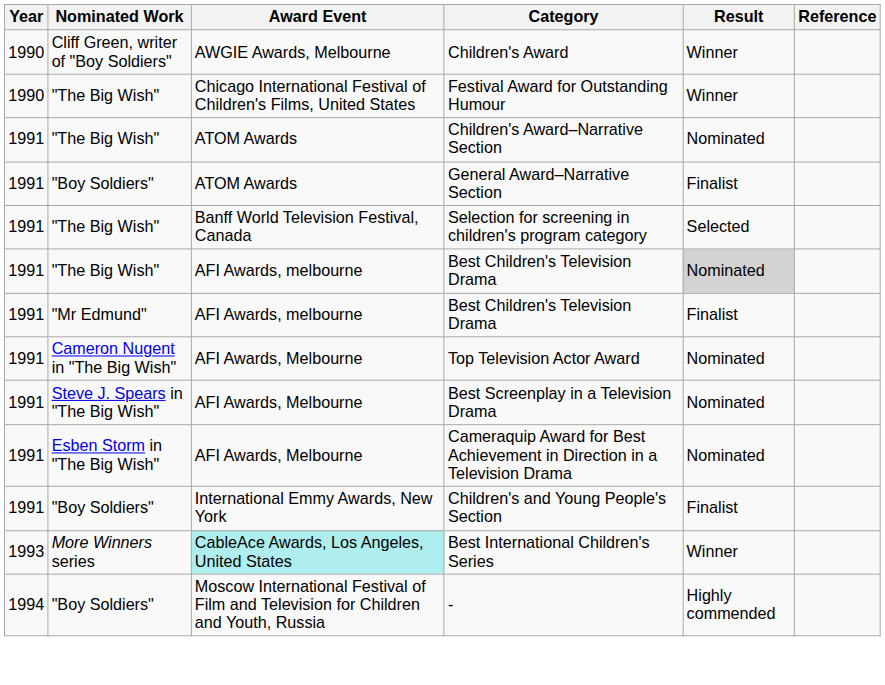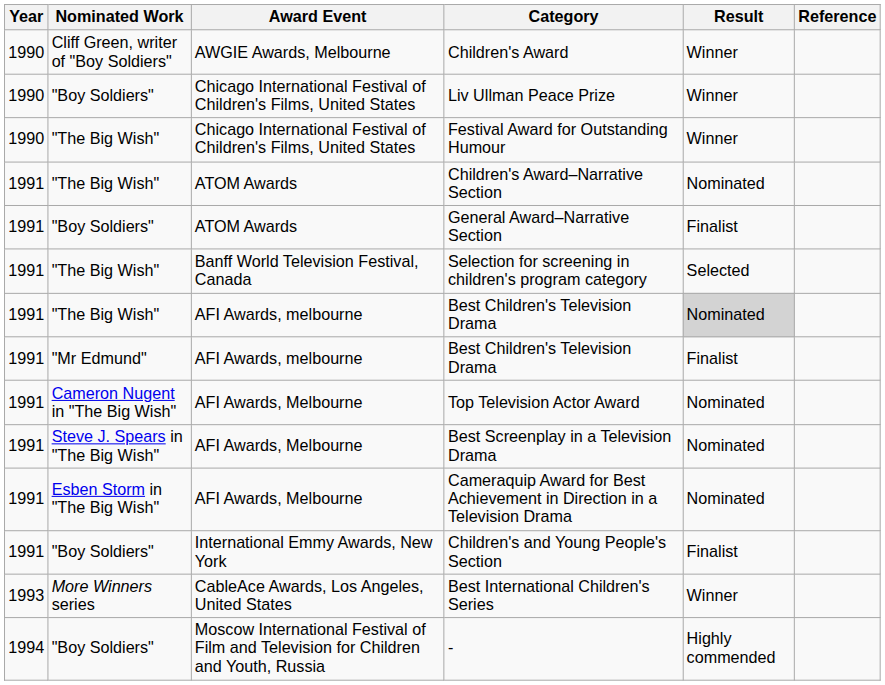+ row: 1990 | "Boy Soldiers" | Chicago International Festival of Children's Films, United States | Liv Ullman Peace Prize | Winner
Best International Children's Series | Award Event: paleturquoise background -> no background
